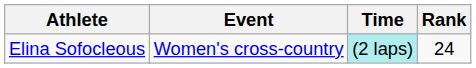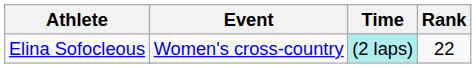Elina Sofocleous | Rank: 24 -> 22
